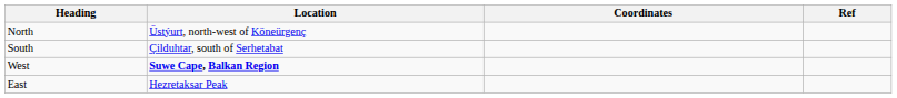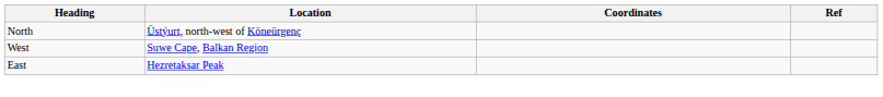- row: South | Çilduhtar, south of Serhetabat
West | Location: bold -> normal
